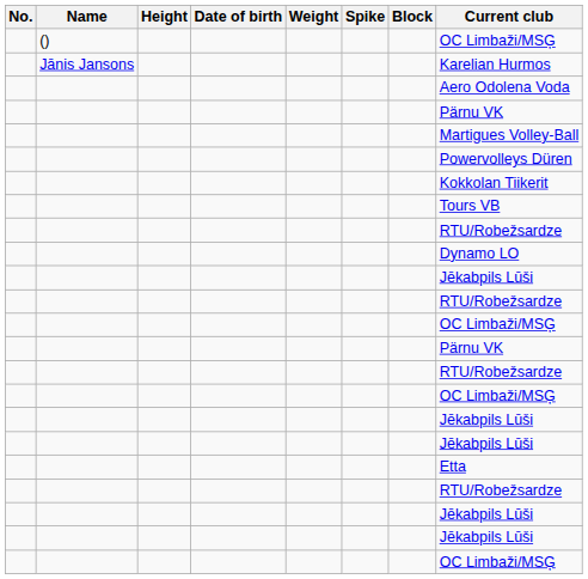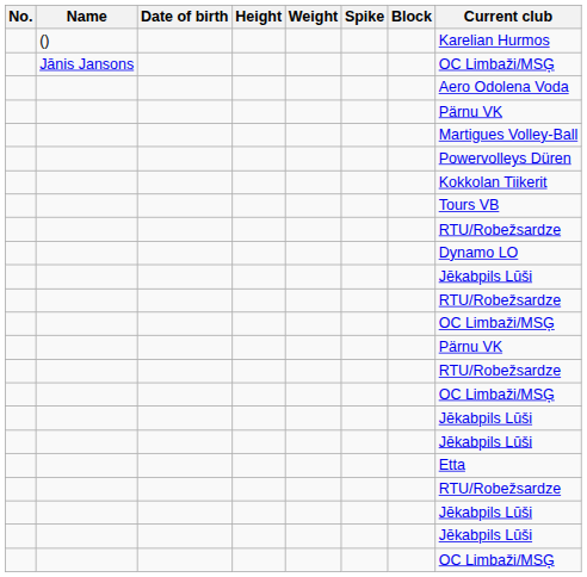columns swapped: Date of birth <-> Height
() | Current club: OC Limbaži/MSĢ -> Karelian Hurmos
Jānis Jansons | Current club: Karelian Hurmos -> OC Limbaži/MSĢ
